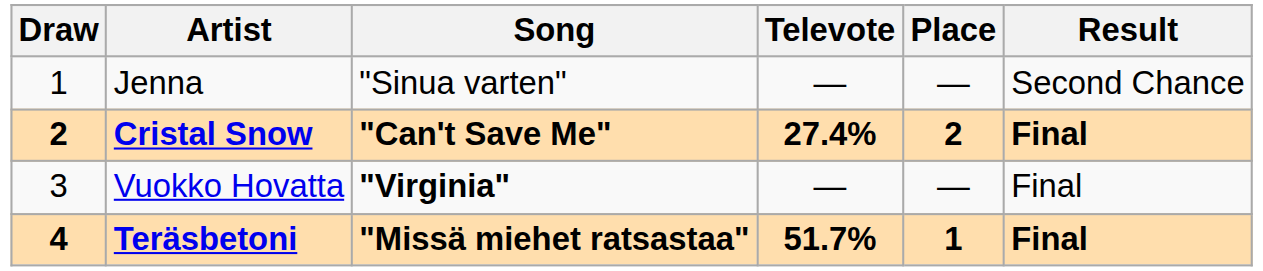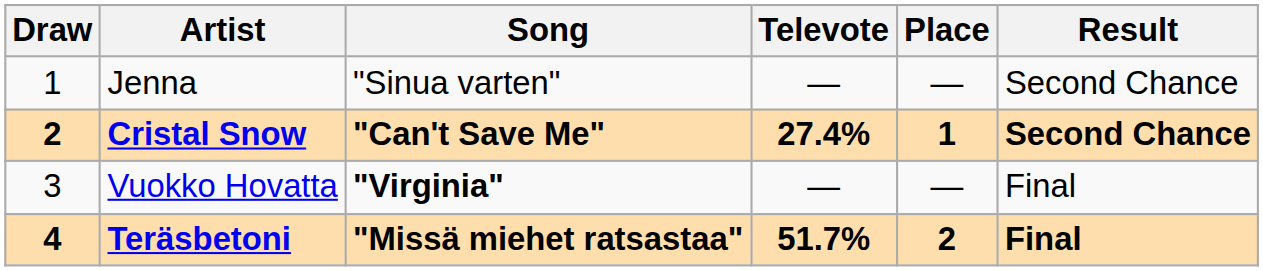Cristal Snow | Place: 2 -> 1
Cristal Snow | Result: Final -> Second Chance
Teräsbetoni | Place: 1 -> 2
